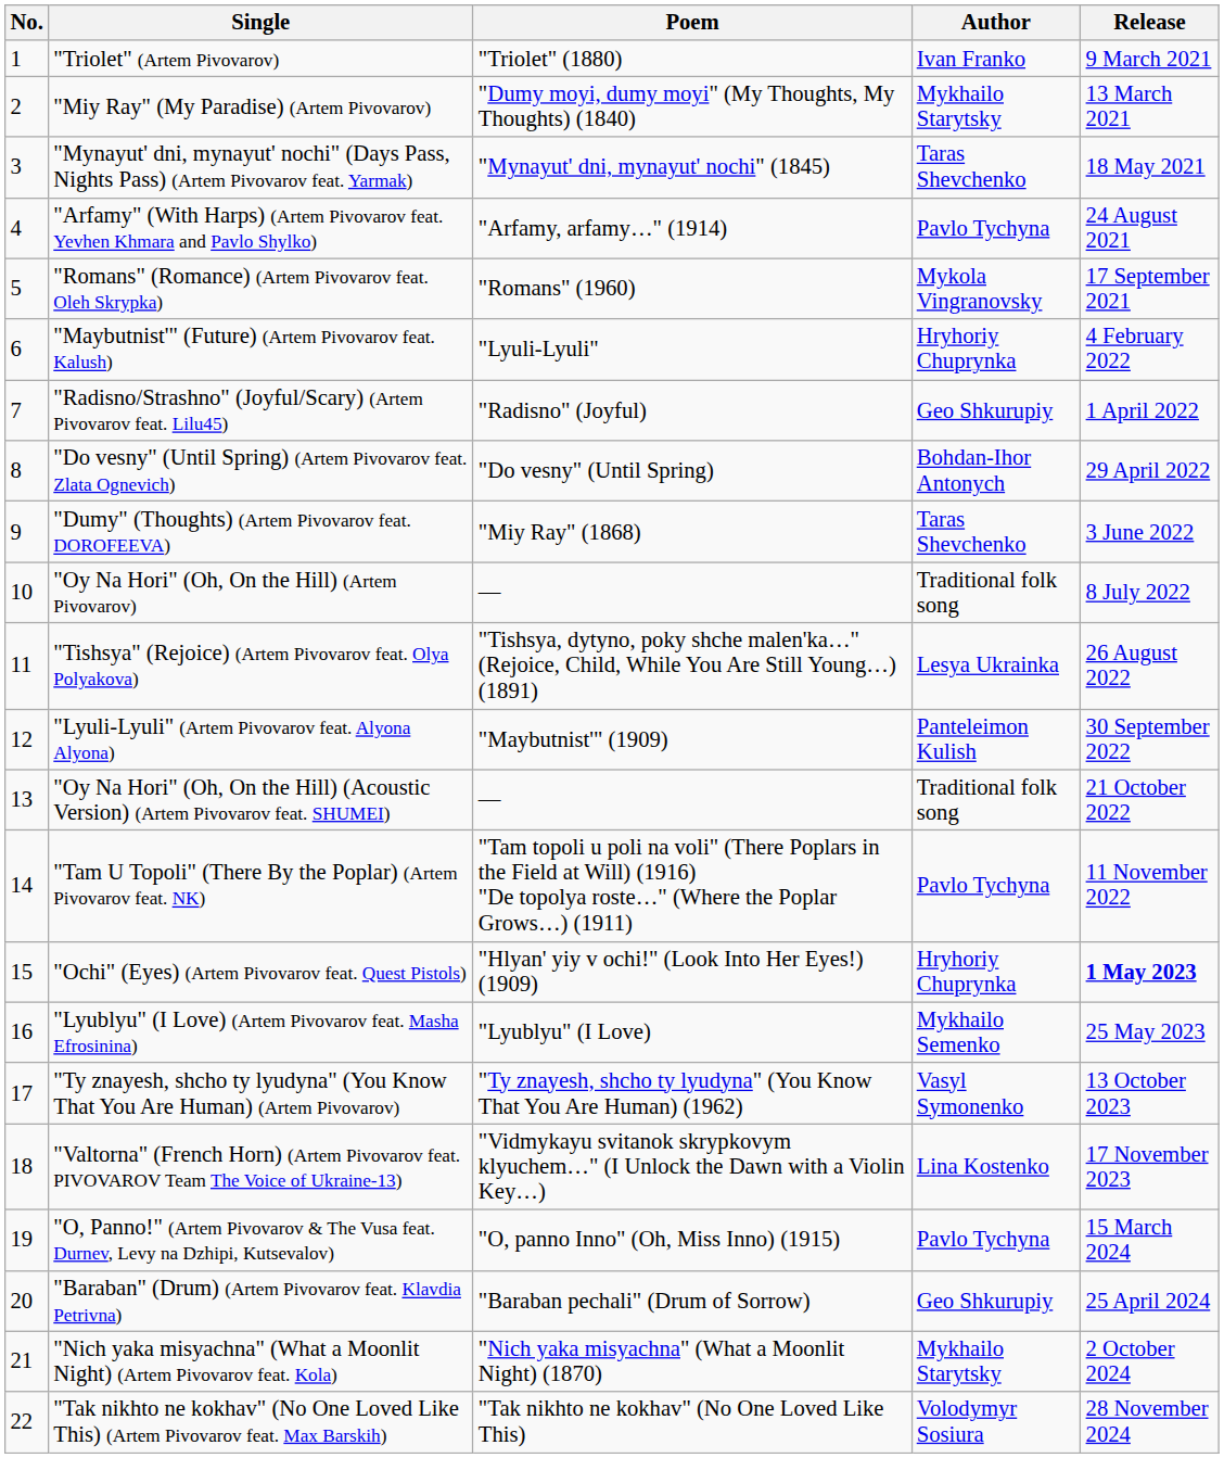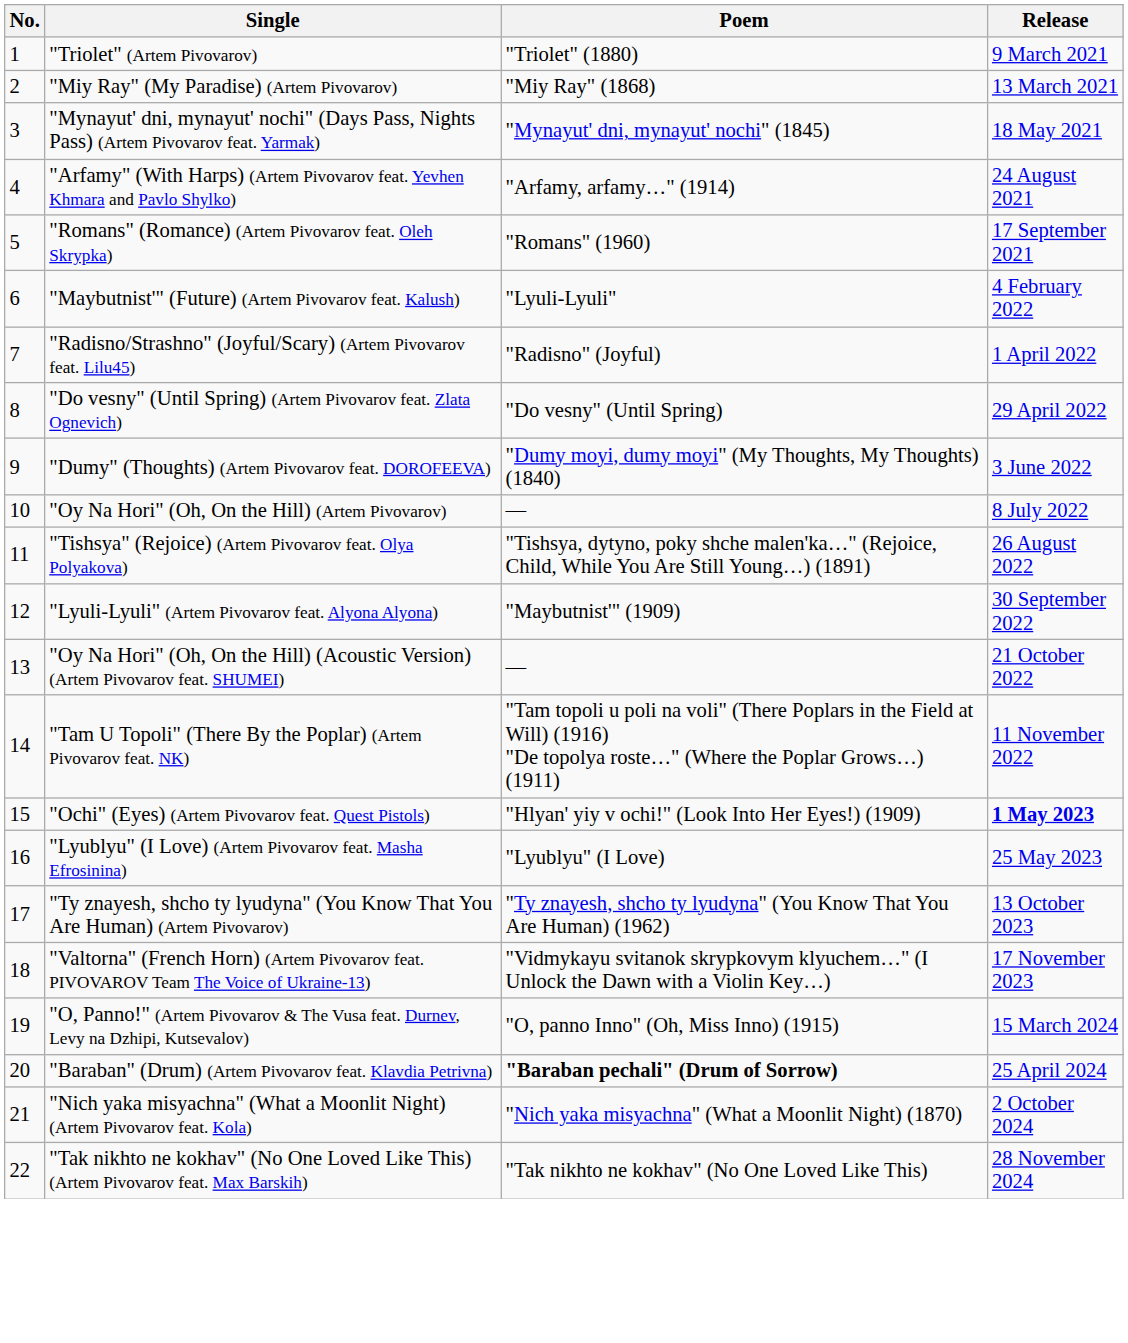- column: Author | Ivan Franko | Mykhailo Starytsky | Taras Shevchenko | Pavlo Tychyna | Mykola Vingranovsky | Hryhoriy Chuprynka | Geo Shkurupiy | Bohdan-Ihor Antonych | Taras Shevchenko | Traditional folk song | Lesya Ukrainka | Panteleimon Kulish | Traditional folk song | Pavlo Tychyna | Hryhoriy Chuprynka | Mykhailo Semenko | Vasyl Symonenko | Lina Kostenko | Pavlo Tychyna | Geo Shkurupiy | Mykhailo Starytsky | Volodymyr Sosiura
"Miy Ray" (My Paradise) (Artem Pivovarov) | Poem: "Dumy moyi, dumy moyi" (My Thoughts, My Thoughts) (1840) -> "Miy Ray" (1868)
"Dumy" (Thoughts) (Artem Pivovarov feat. DOROFEEVA) | Poem: "Miy Ray" (1868) -> "Dumy moyi, dumy moyi" (My Thoughts, My Thoughts) (1840)
"Baraban" (Drum) (Artem Pivovarov feat. Klavdia Petrivna) | Poem: normal -> bold
